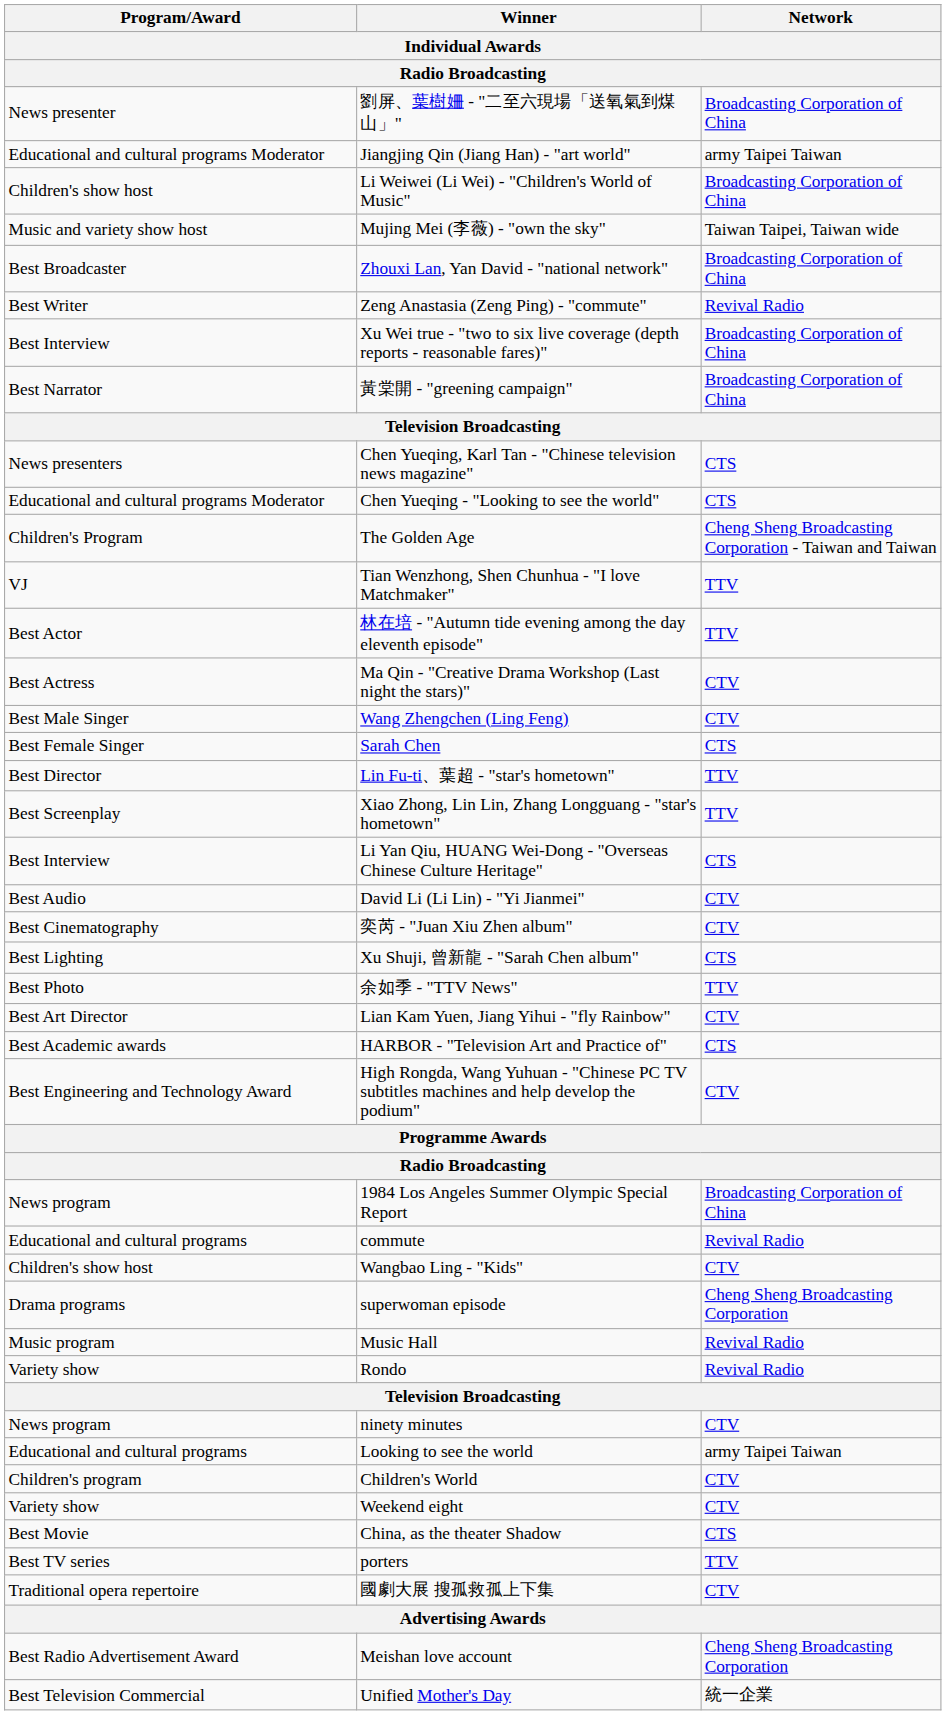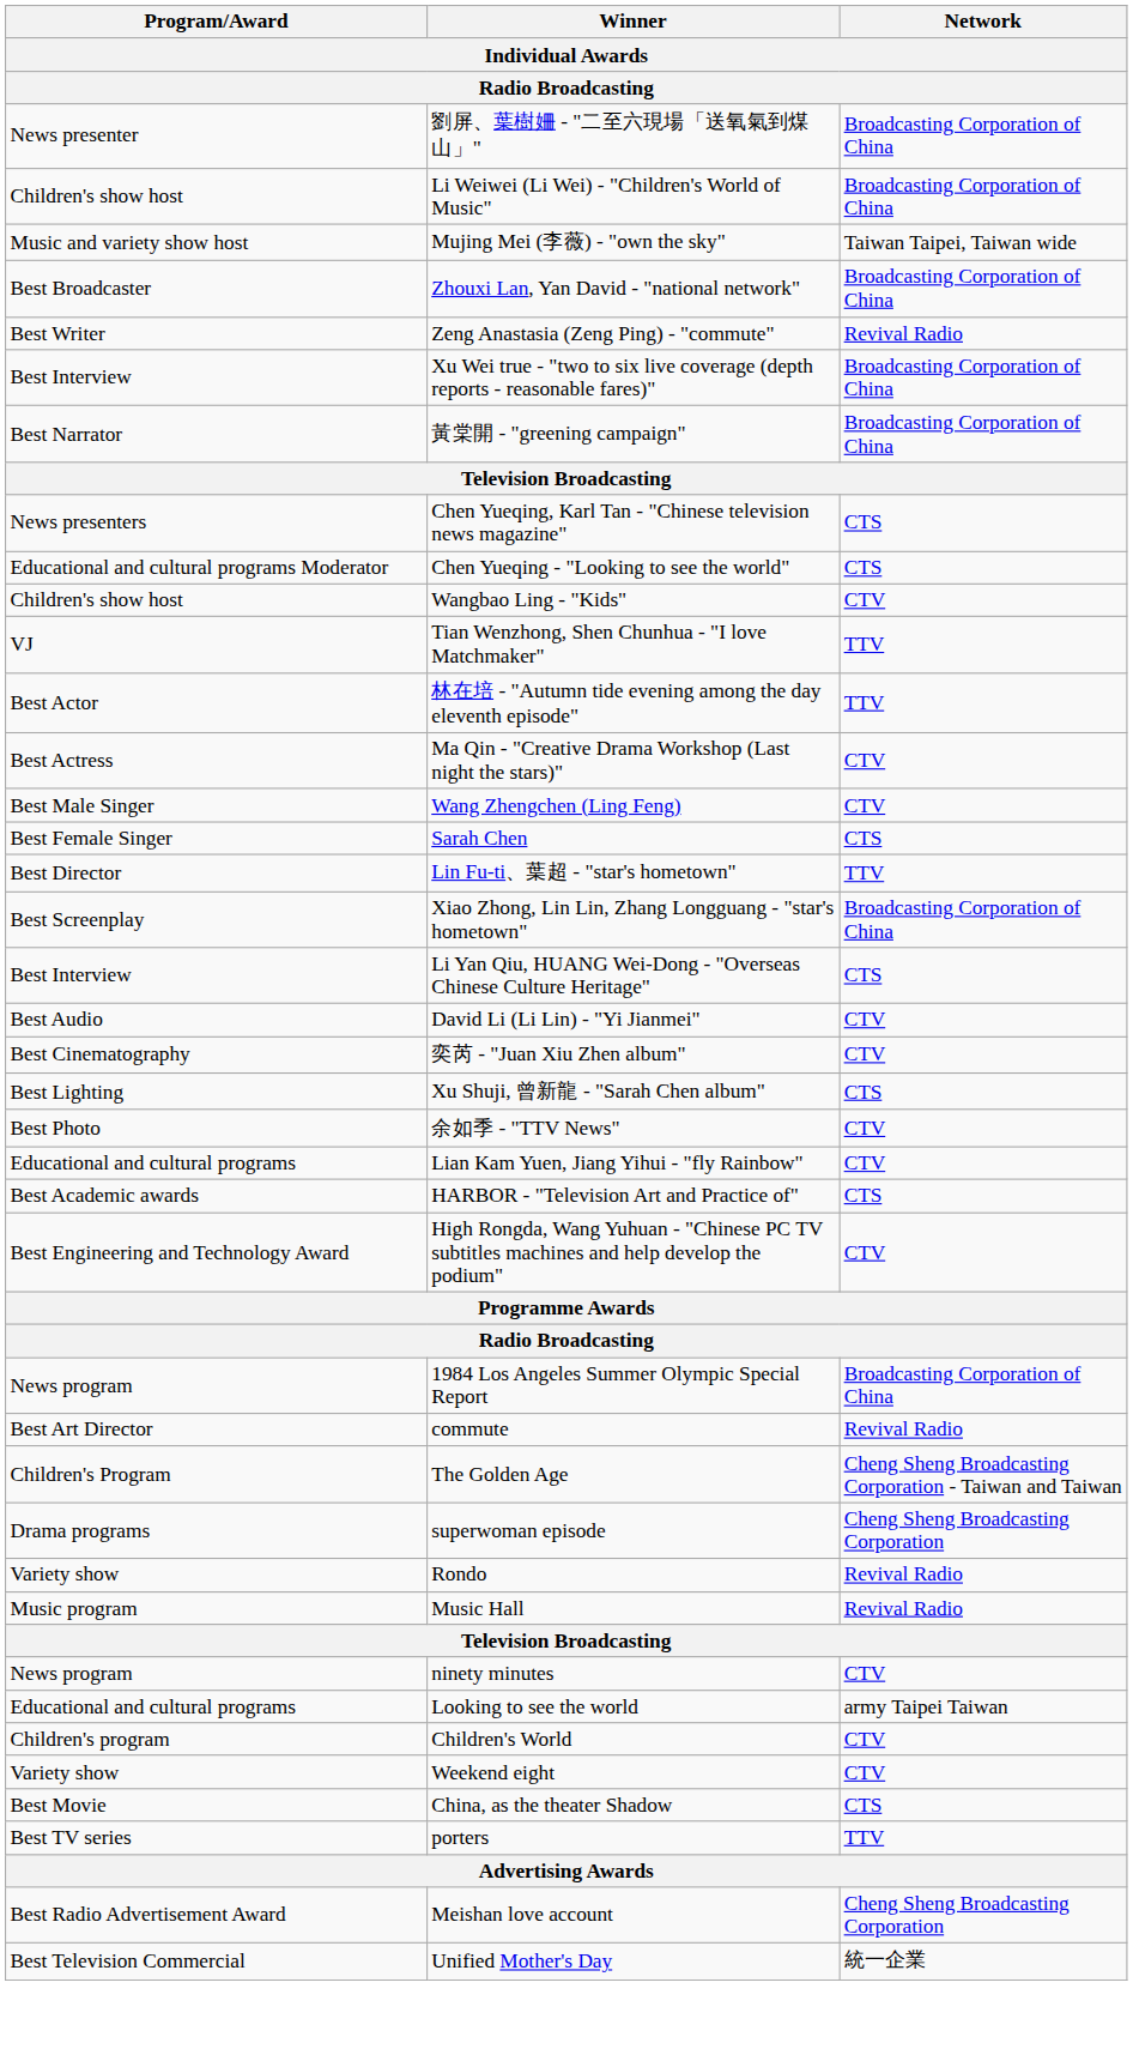- row: Educational and cultural programs Moderator | Jiangjing Qin (Jiang Han) - "art world" | army Taipei Taiwan
rows swapped: Wangbao Ling - "Kids" <-> The Golden Age
Xiao Zhong, Lin Lin, Zhang Longguang - "star's hometown" | Network: TTV -> Broadcasting Corporation of China
余如季 - "TTV News" | Network: TTV -> CTV
Lian Kam Yuen, Jiang Yihui - "fly Rainbow" | Program/Award: Best Art Director -> Educational and cultural programs
commute | Program/Award: Educational and cultural programs -> Best Art Director
rows swapped: Rondo <-> Music Hall
- row: Traditional opera repertoire | 國劇大展 搜孤救孤上下集 | CTV
